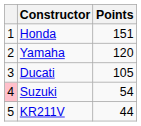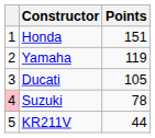Yamaha | Points: 120 -> 119
Suzuki | Points: 54 -> 78
